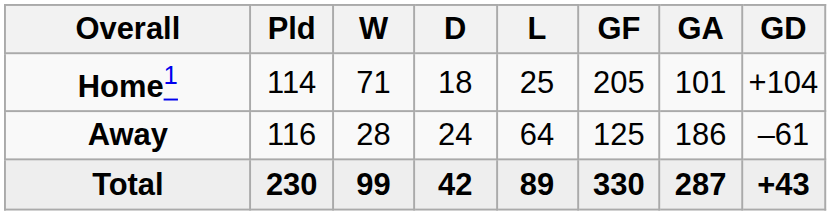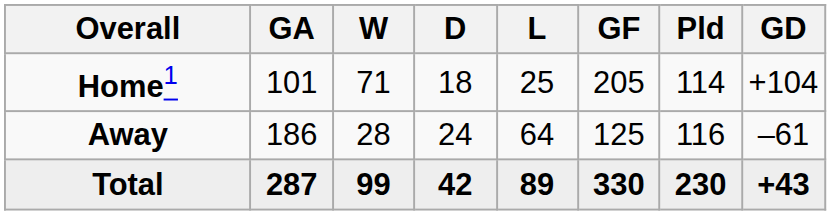columns swapped: Pld <-> GA
